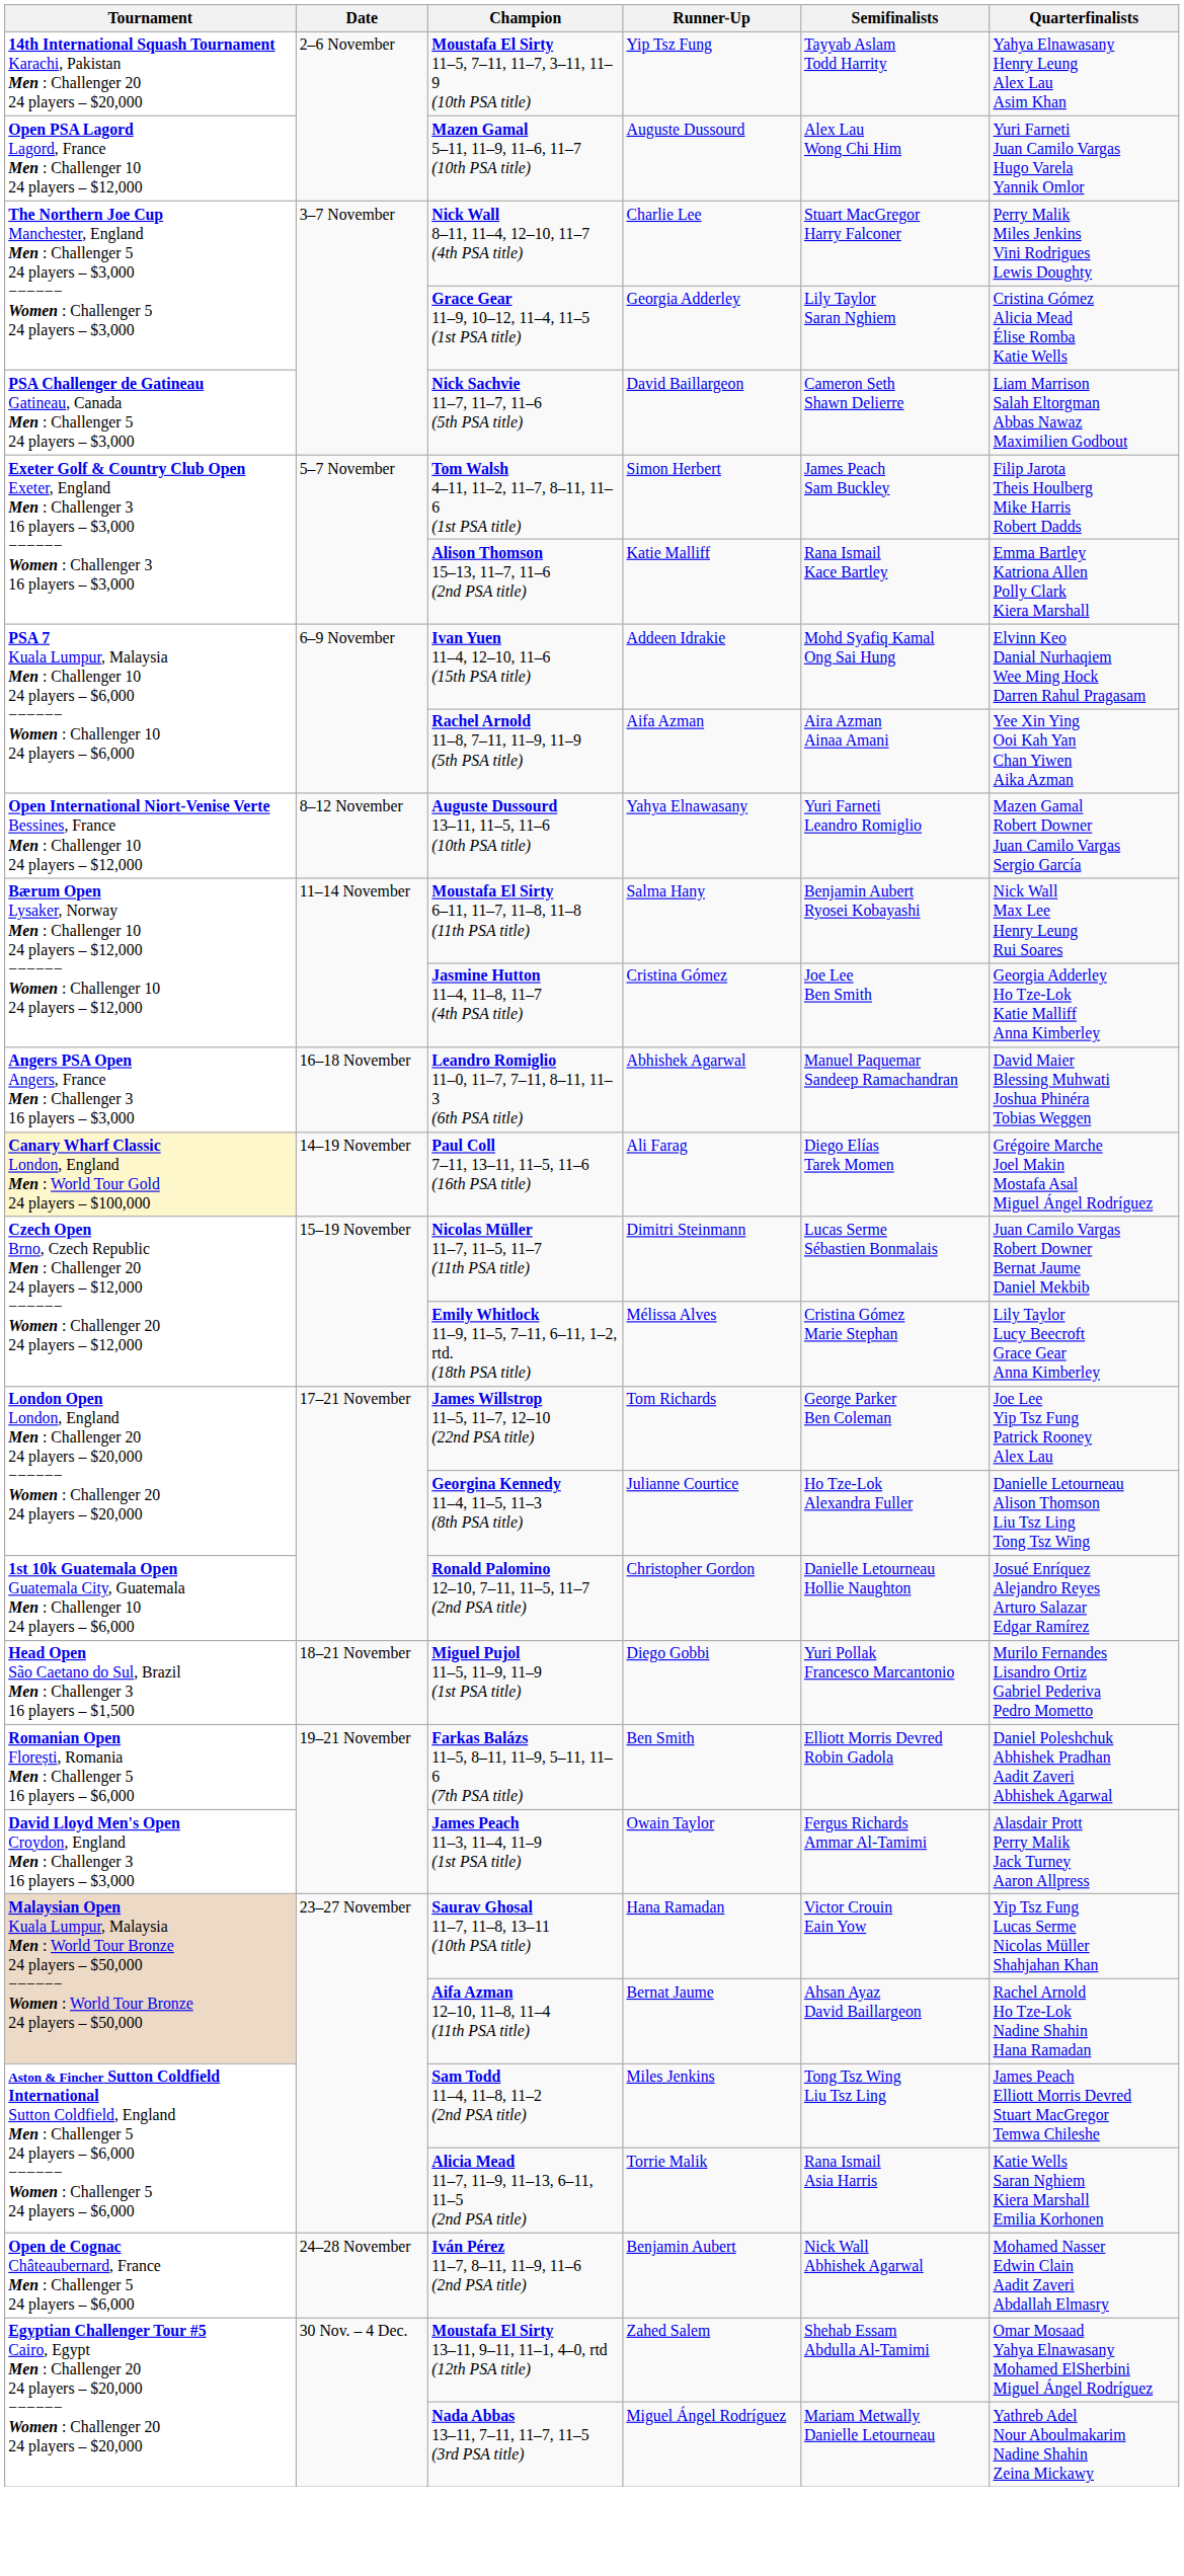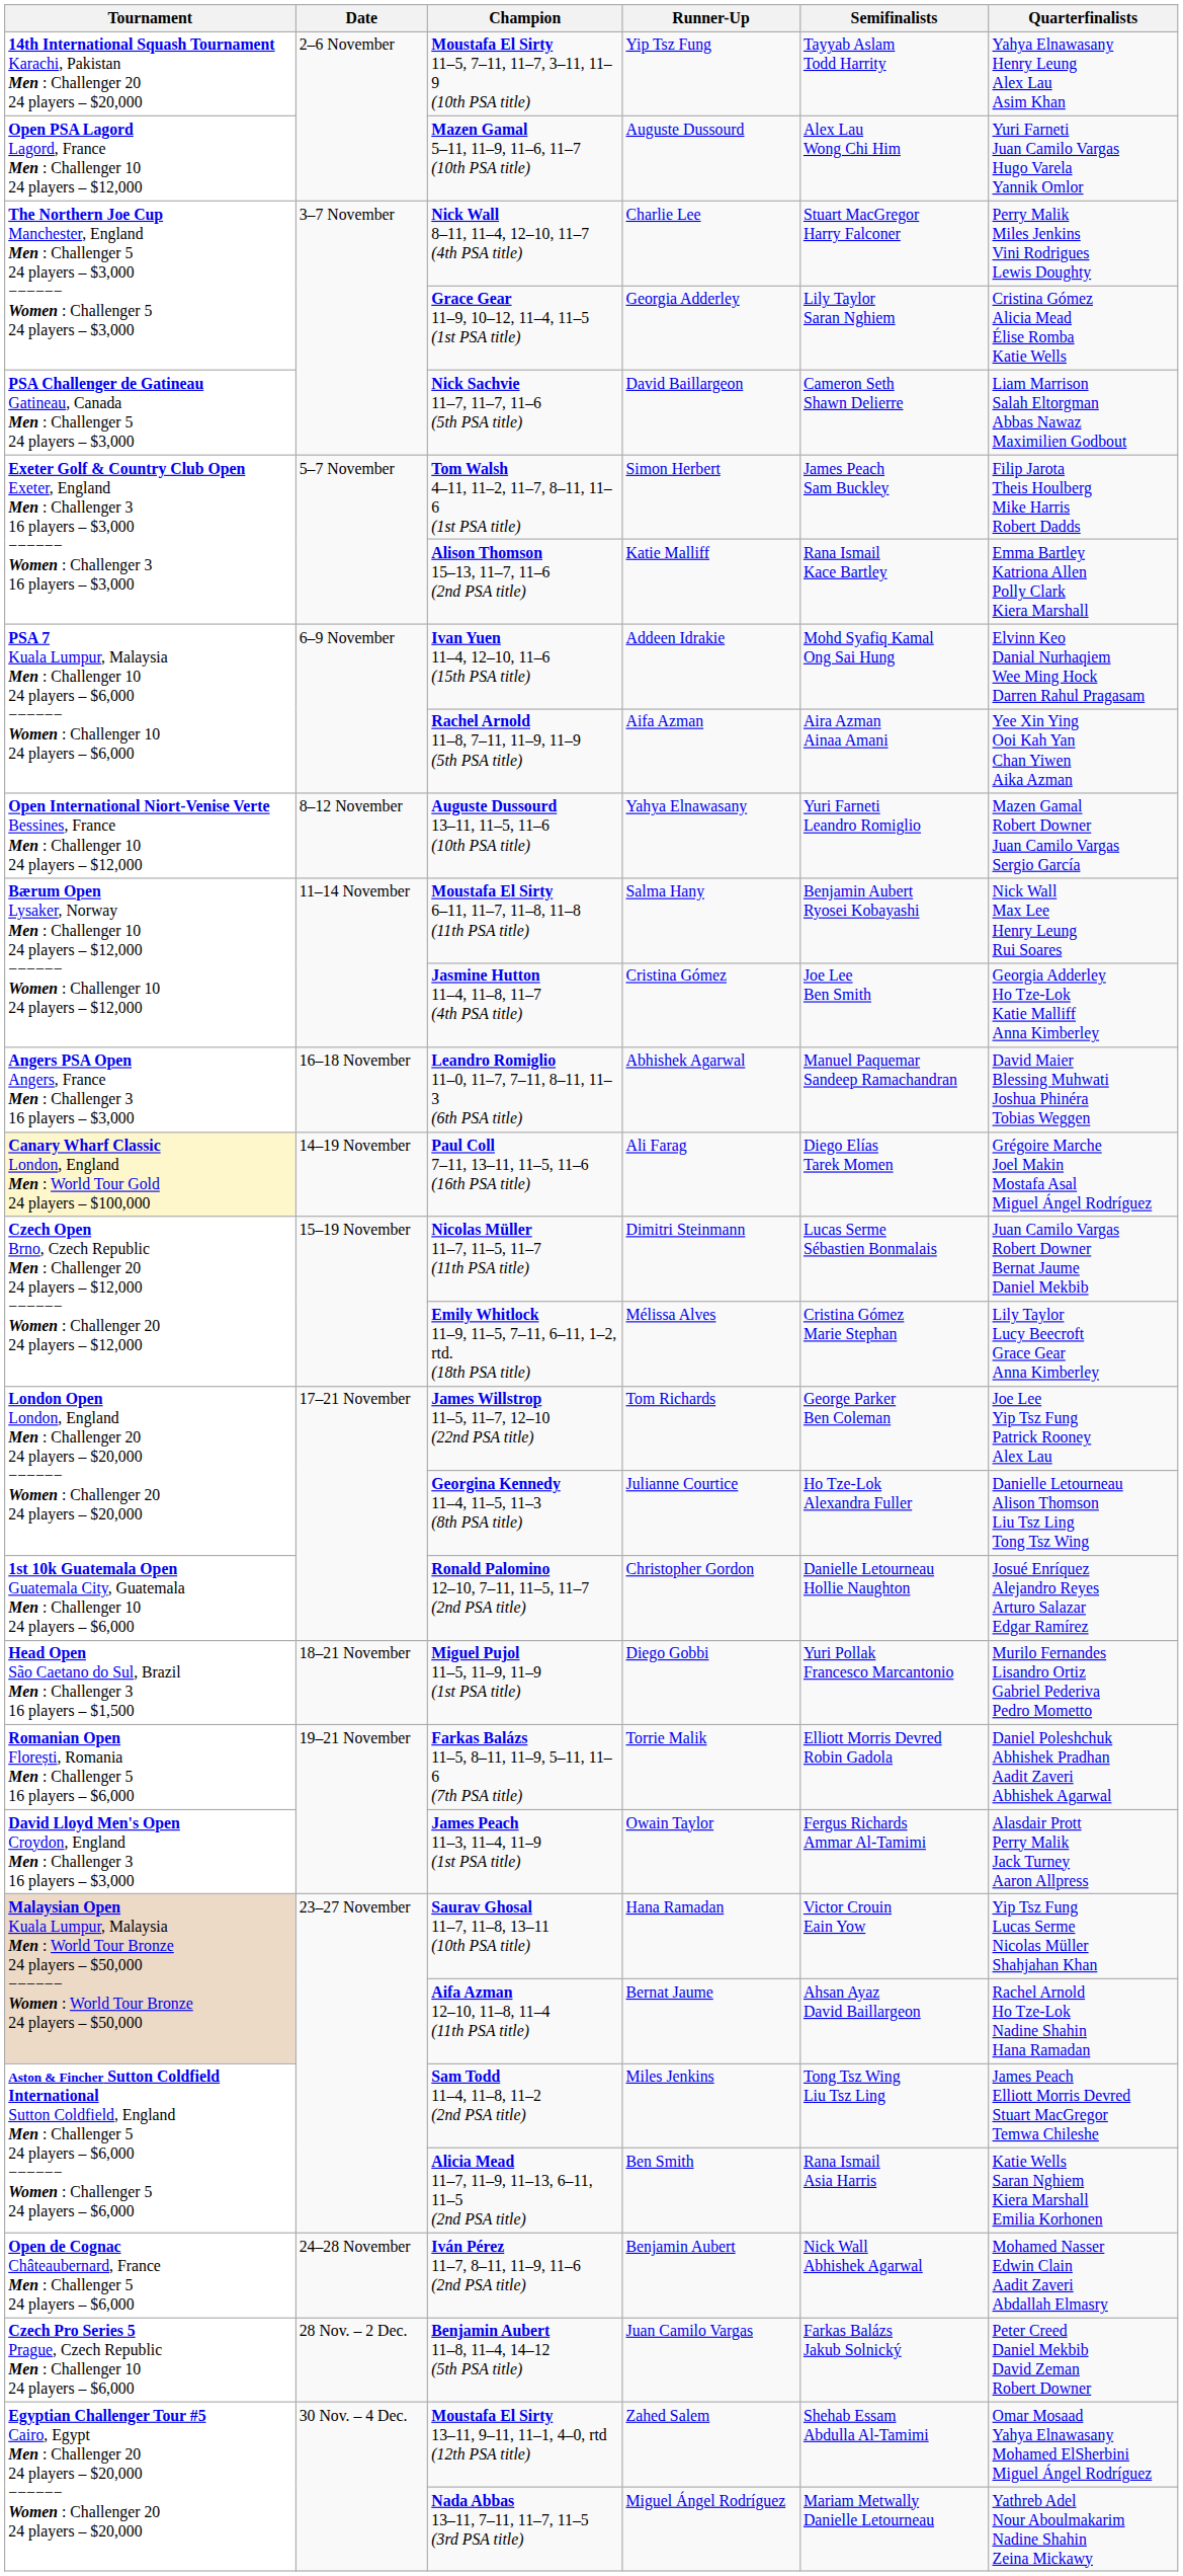Farkas Balázs 11–5, 8–11, 11–9, 5–11, 11–6 (7th PSA title) | Runner-Up: Ben Smith -> Torrie Malik
Alicia Mead 11–7, 11–9, 11–13, 6–11, 11–5 (2nd PSA title) | Runner-Up: Torrie Malik -> Ben Smith
+ row: Czech Pro Series 5 Prague, Czech Republic Men : Challenger 10 24 players – $6,000 | 28 Nov. – 2 Dec. | Benjamin Aubert 11–8, 11–4, 14–12 (5th PSA title) | Juan Camilo Vargas | Farkas Balázs Jakub Solnický | Peter Creed Daniel Mekbib David Zeman Robert Downer
